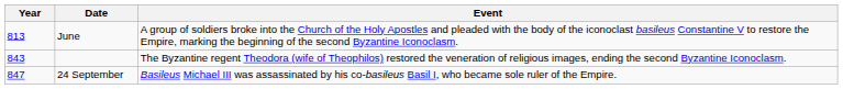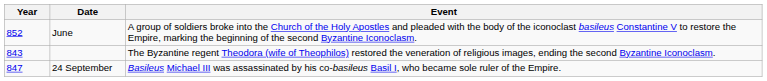June | Year: 813 -> 852
